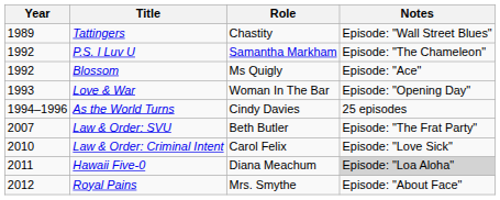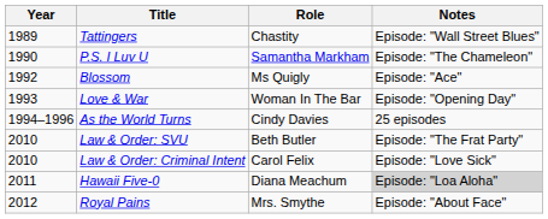P.S. I Luv U | Year: 1992 -> 1990
Law & Order: SVU | Year: 2007 -> 2010
